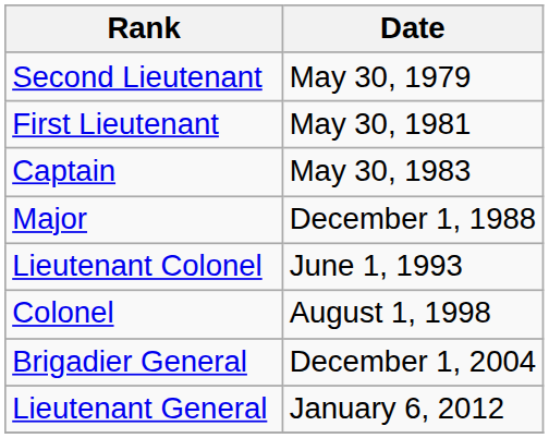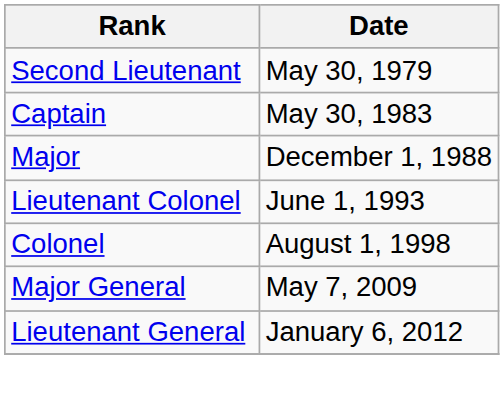- row: First Lieutenant | May 30, 1981
- row: Brigadier General | December 1, 2004
+ row: Major General | May 7, 2009
